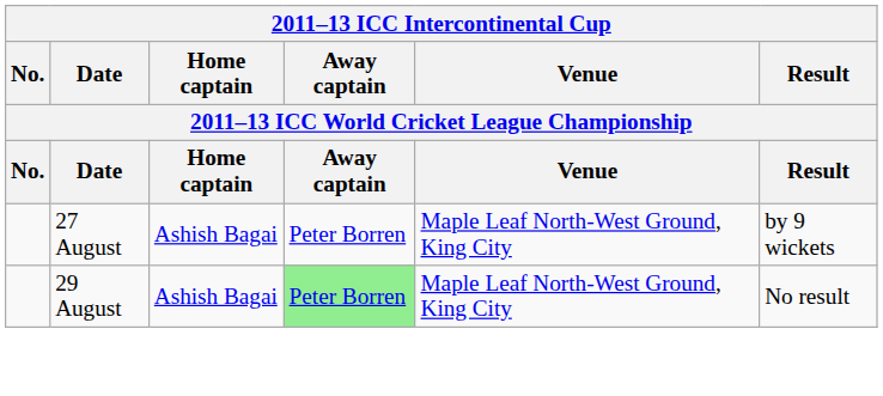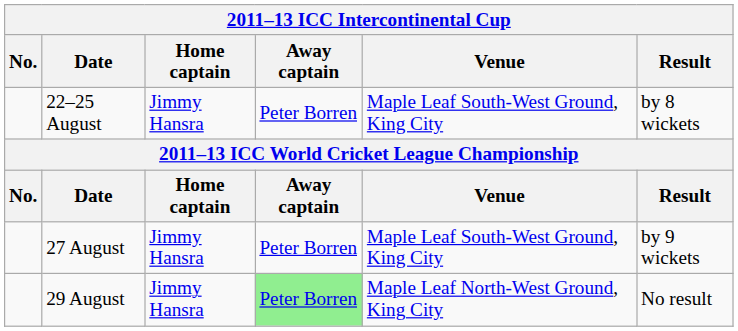+ row: 22–25 August | Jimmy Hansra | Peter Borren | Maple Leaf South-West Ground, King City | by 8 wickets
27 August | Home captain: Ashish Bagai -> Jimmy Hansra
27 August | Venue: Maple Leaf North-West Ground, King City -> Maple Leaf South-West Ground, King City
29 August | Home captain: Ashish Bagai -> Jimmy Hansra
